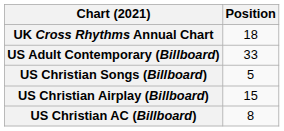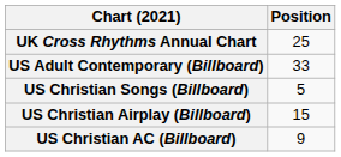UK Cross Rhythms Annual Chart | Position: 18 -> 25
US Christian AC (Billboard) | Position: 8 -> 9
